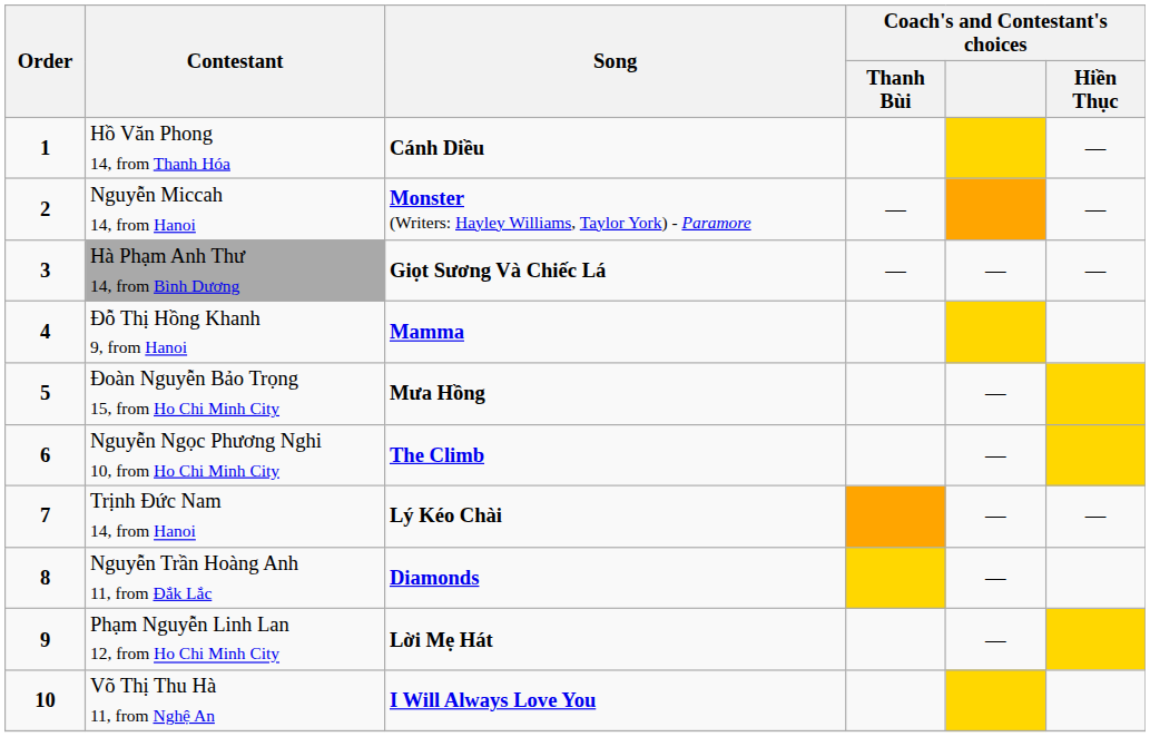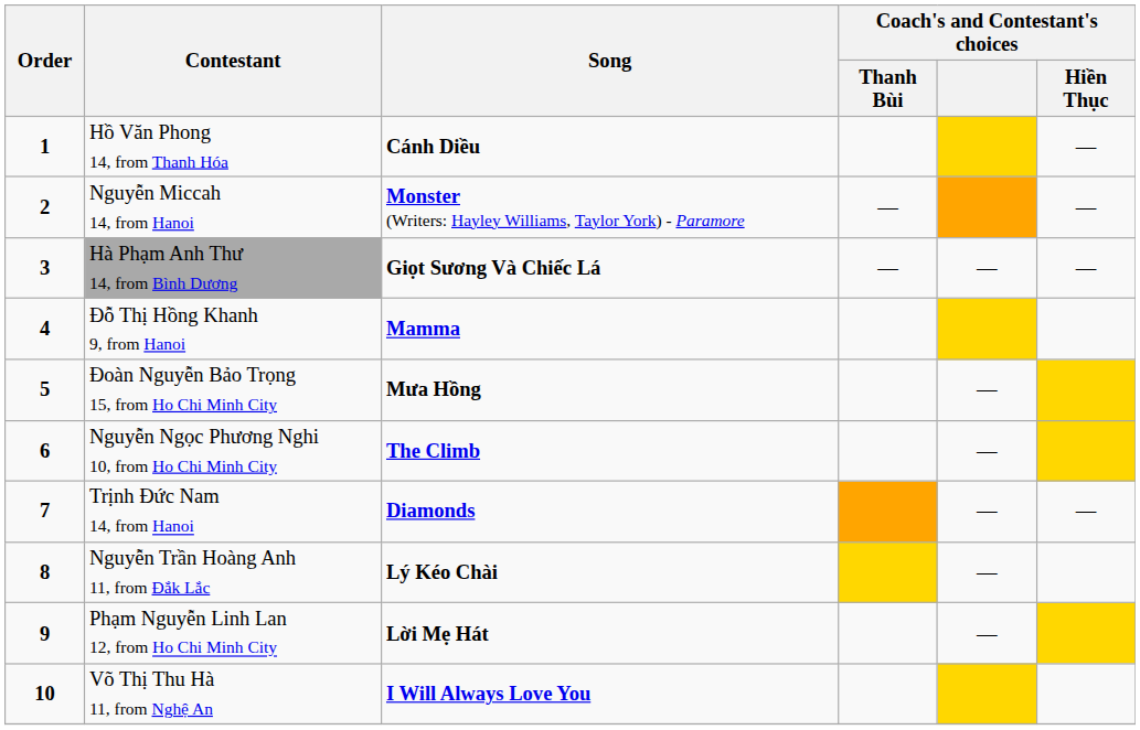Trịnh Đức Nam 14, from Hanoi | Song: Lý Kéo Chài -> Diamonds
Nguyễn Trần Hoàng Anh 11, from Đắk Lắc | Song: Diamonds -> Lý Kéo Chài
